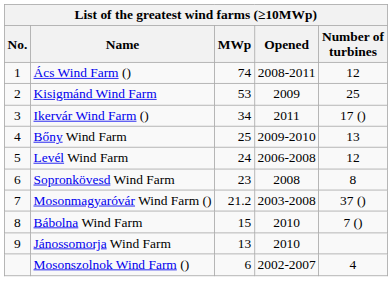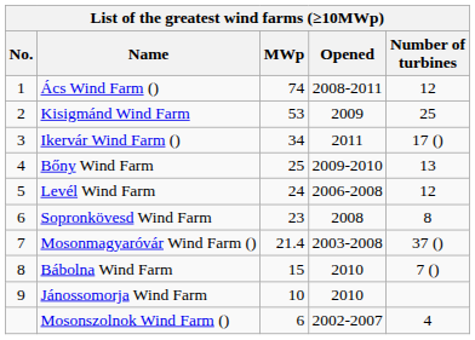Mosonmagyaróvár Wind Farm () | MWp: 21.2 -> 21.4
Jánossomorja Wind Farm | MWp: 13 -> 10
